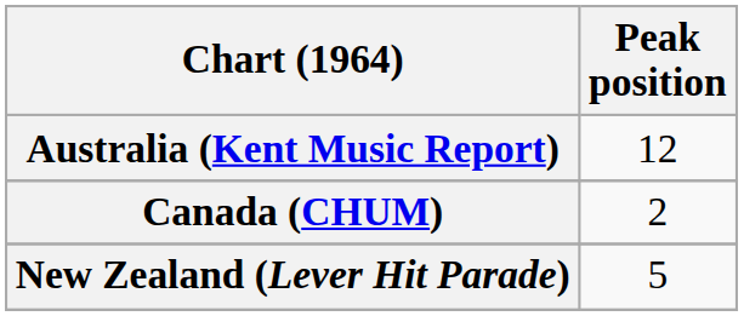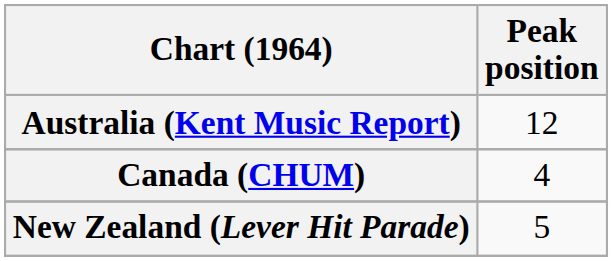Canada (CHUM) | Peak position: 2 -> 4
